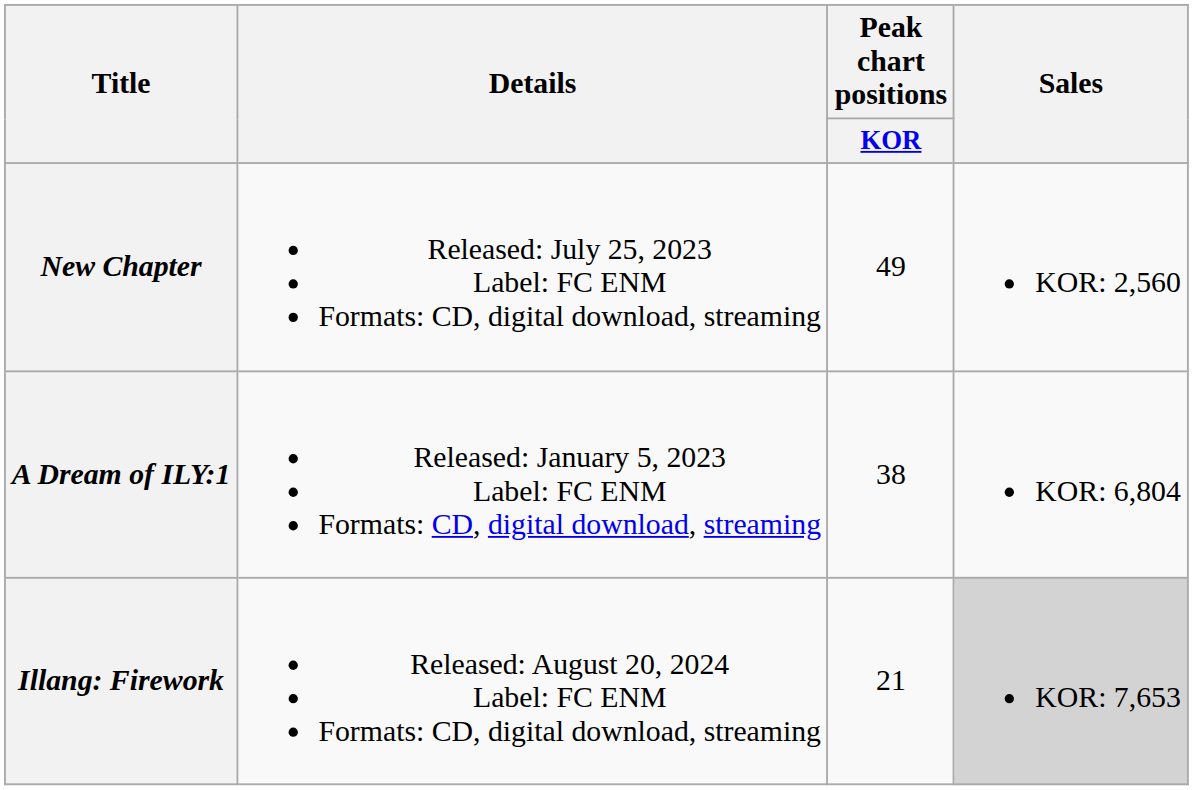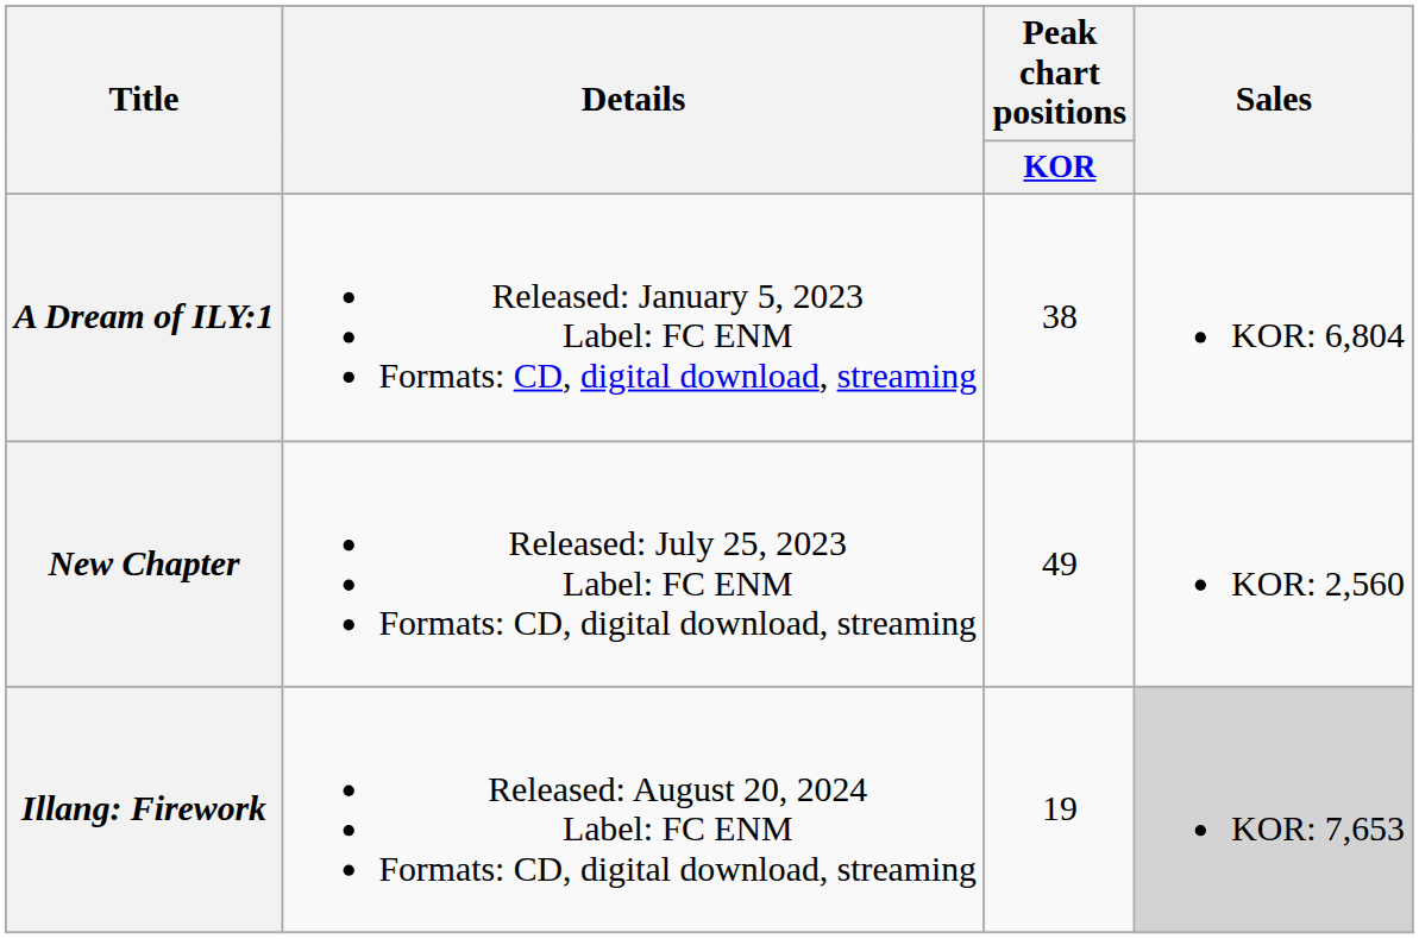rows swapped: A Dream of ILY:1 <-> New Chapter
Illang: Firework | Peak chart positions / KOR: 21 -> 19
